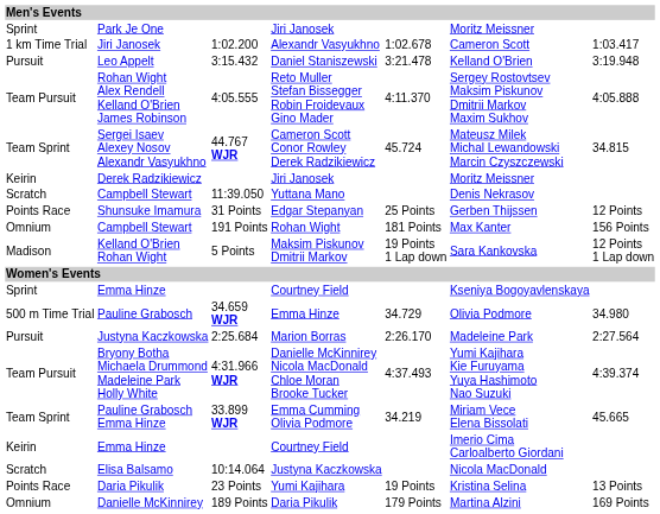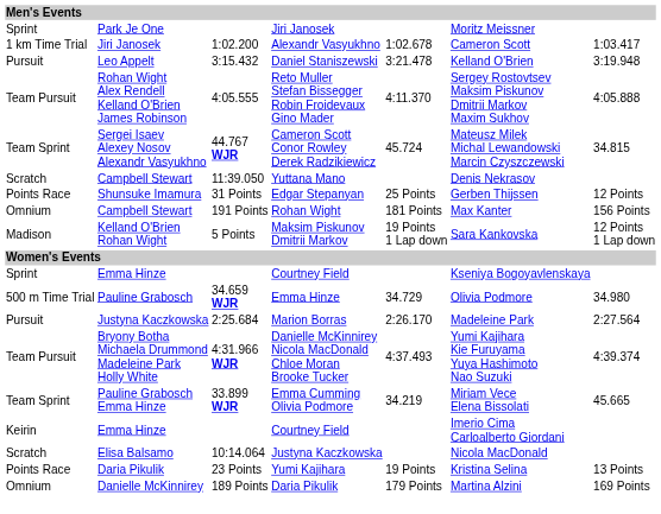- row: Keirin | Derek Radzikiewicz | Jiri Janosek | Moritz Meissner
